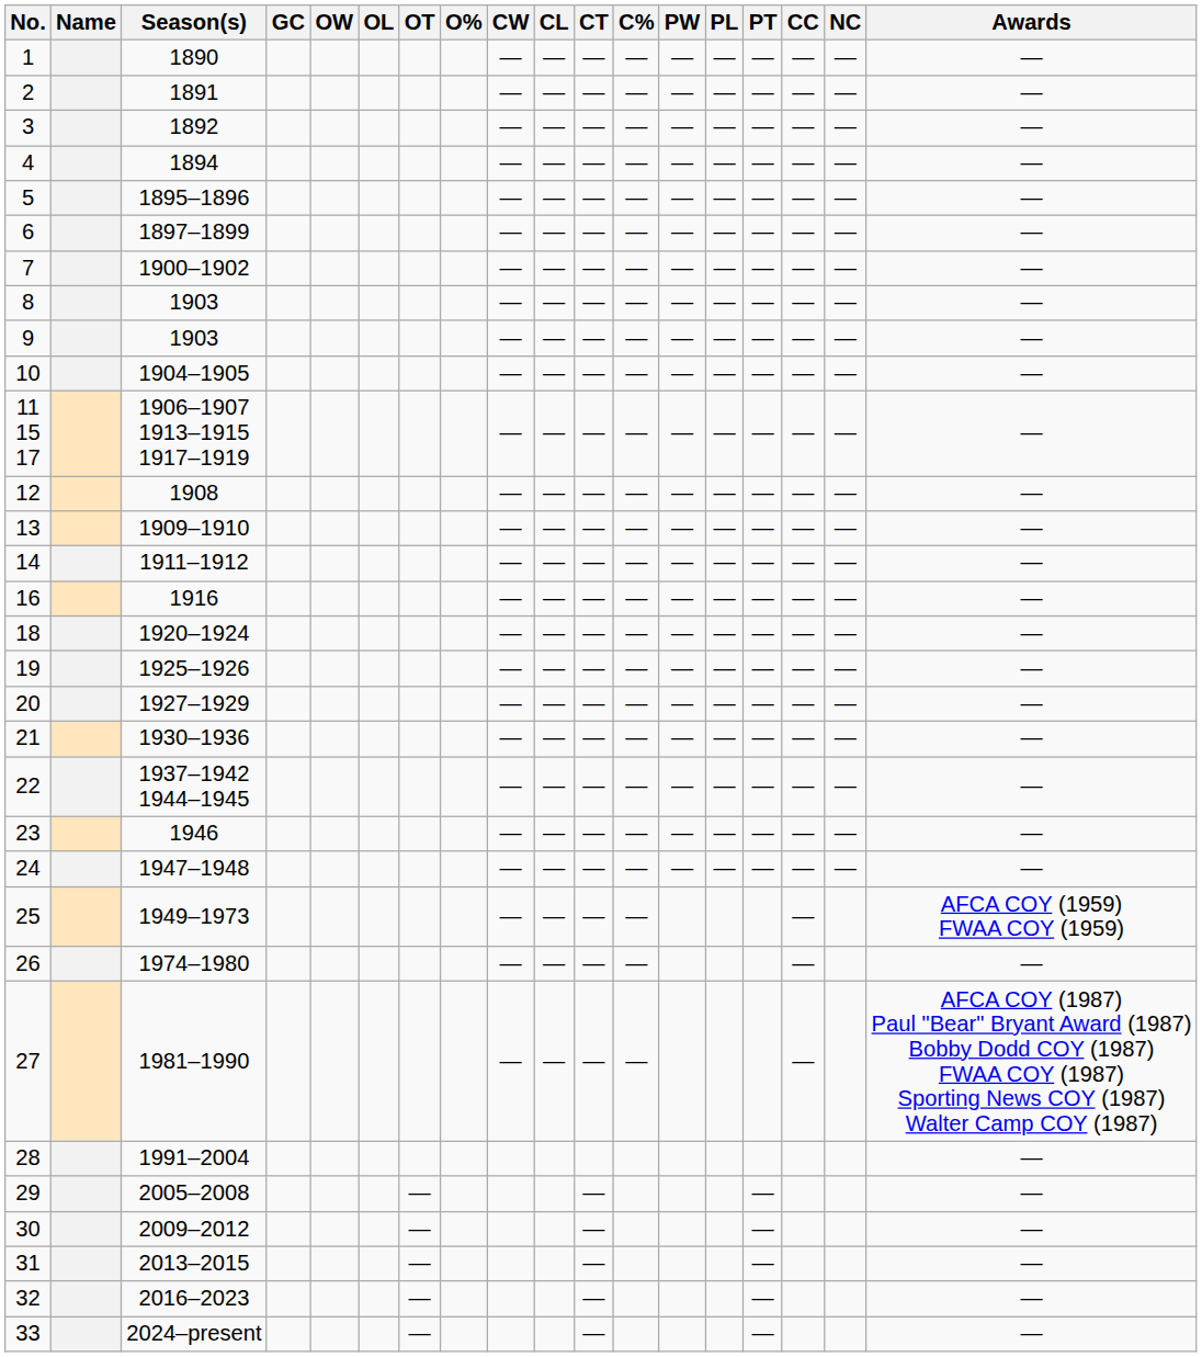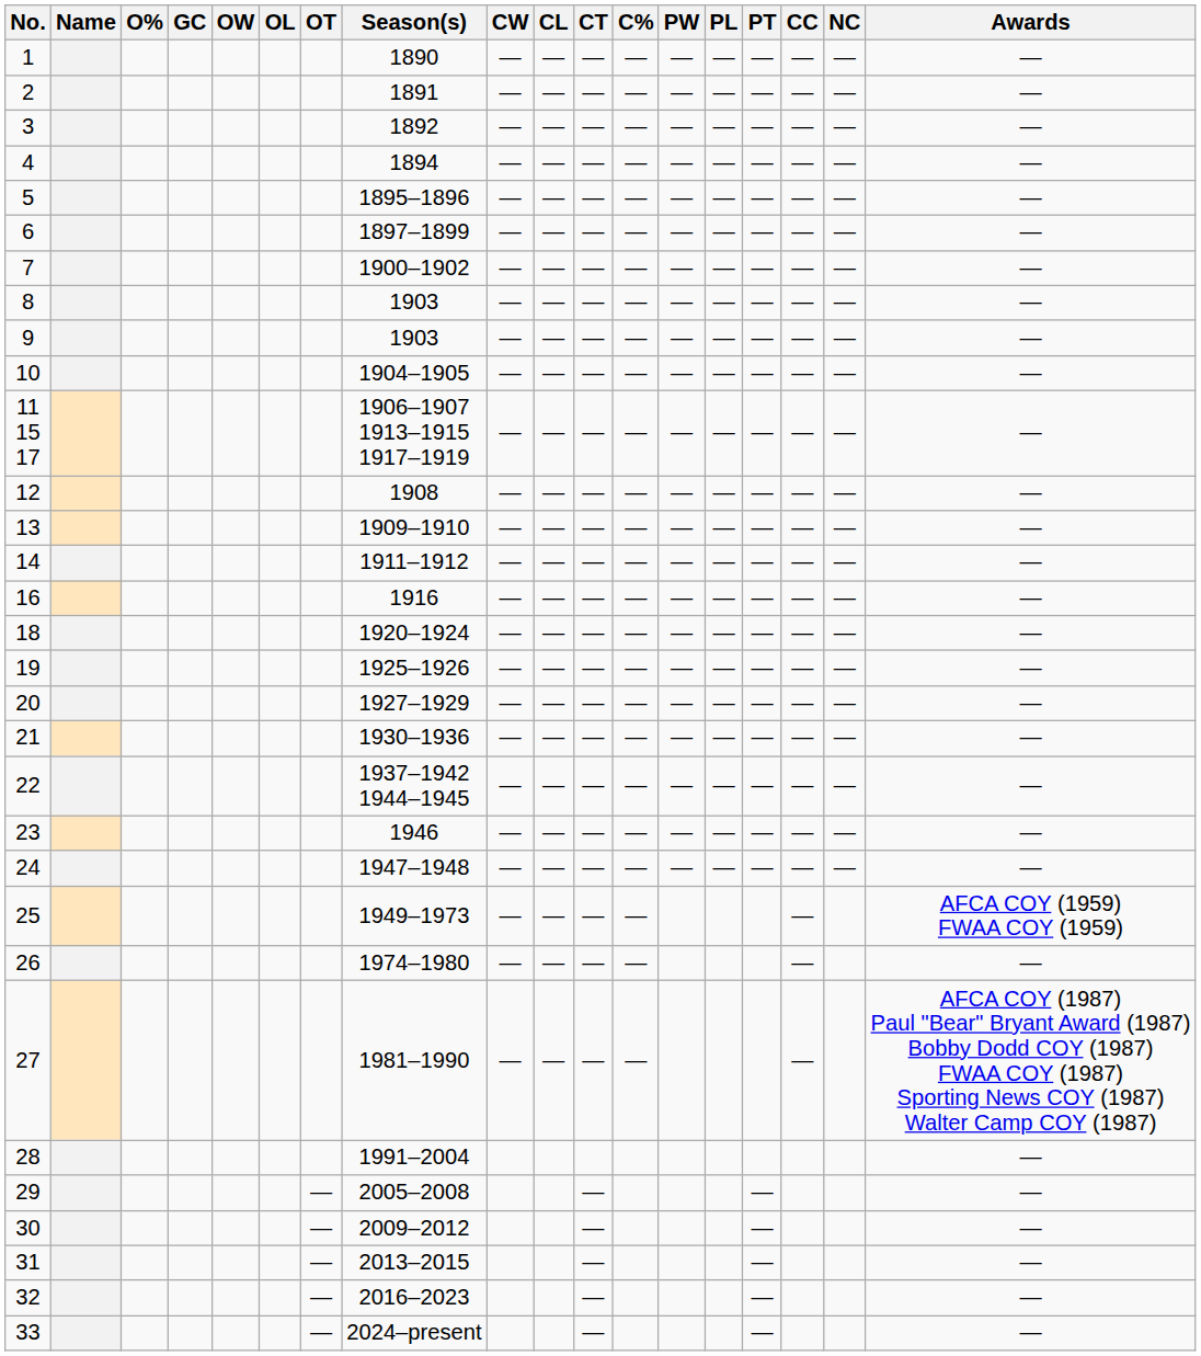columns swapped: Season(s) <-> O%
